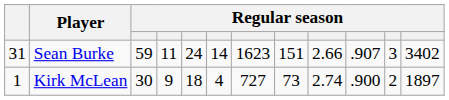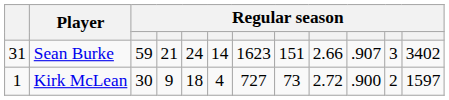Sean Burke | column 4: 11 -> 21
Kirk McLean | column 9: 2.74 -> 2.72
Kirk McLean | column 12: 1897 -> 1597
